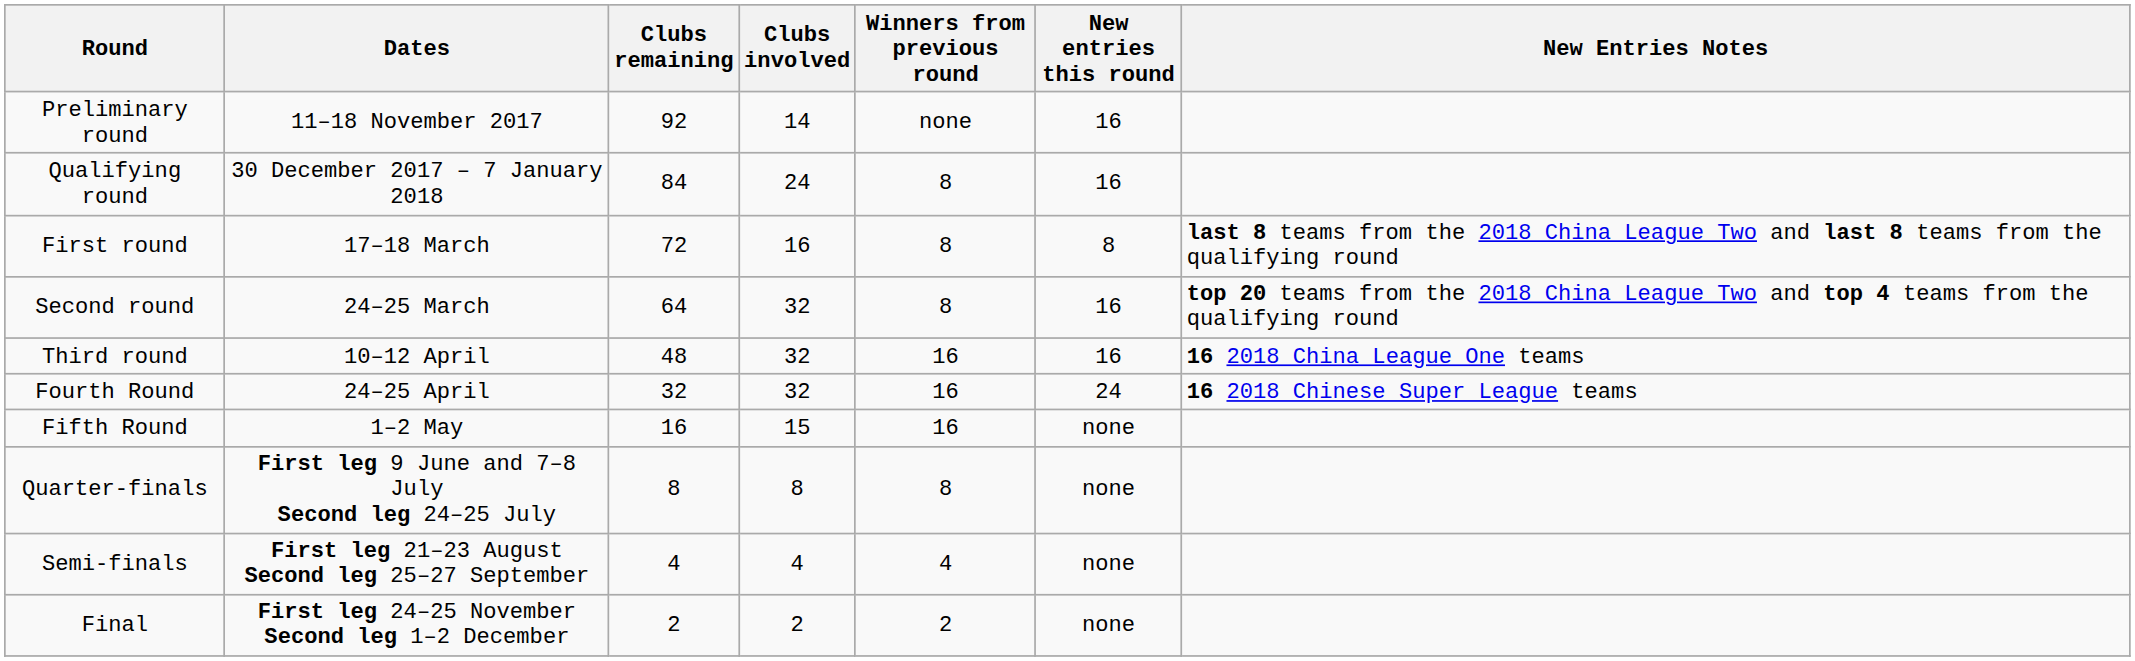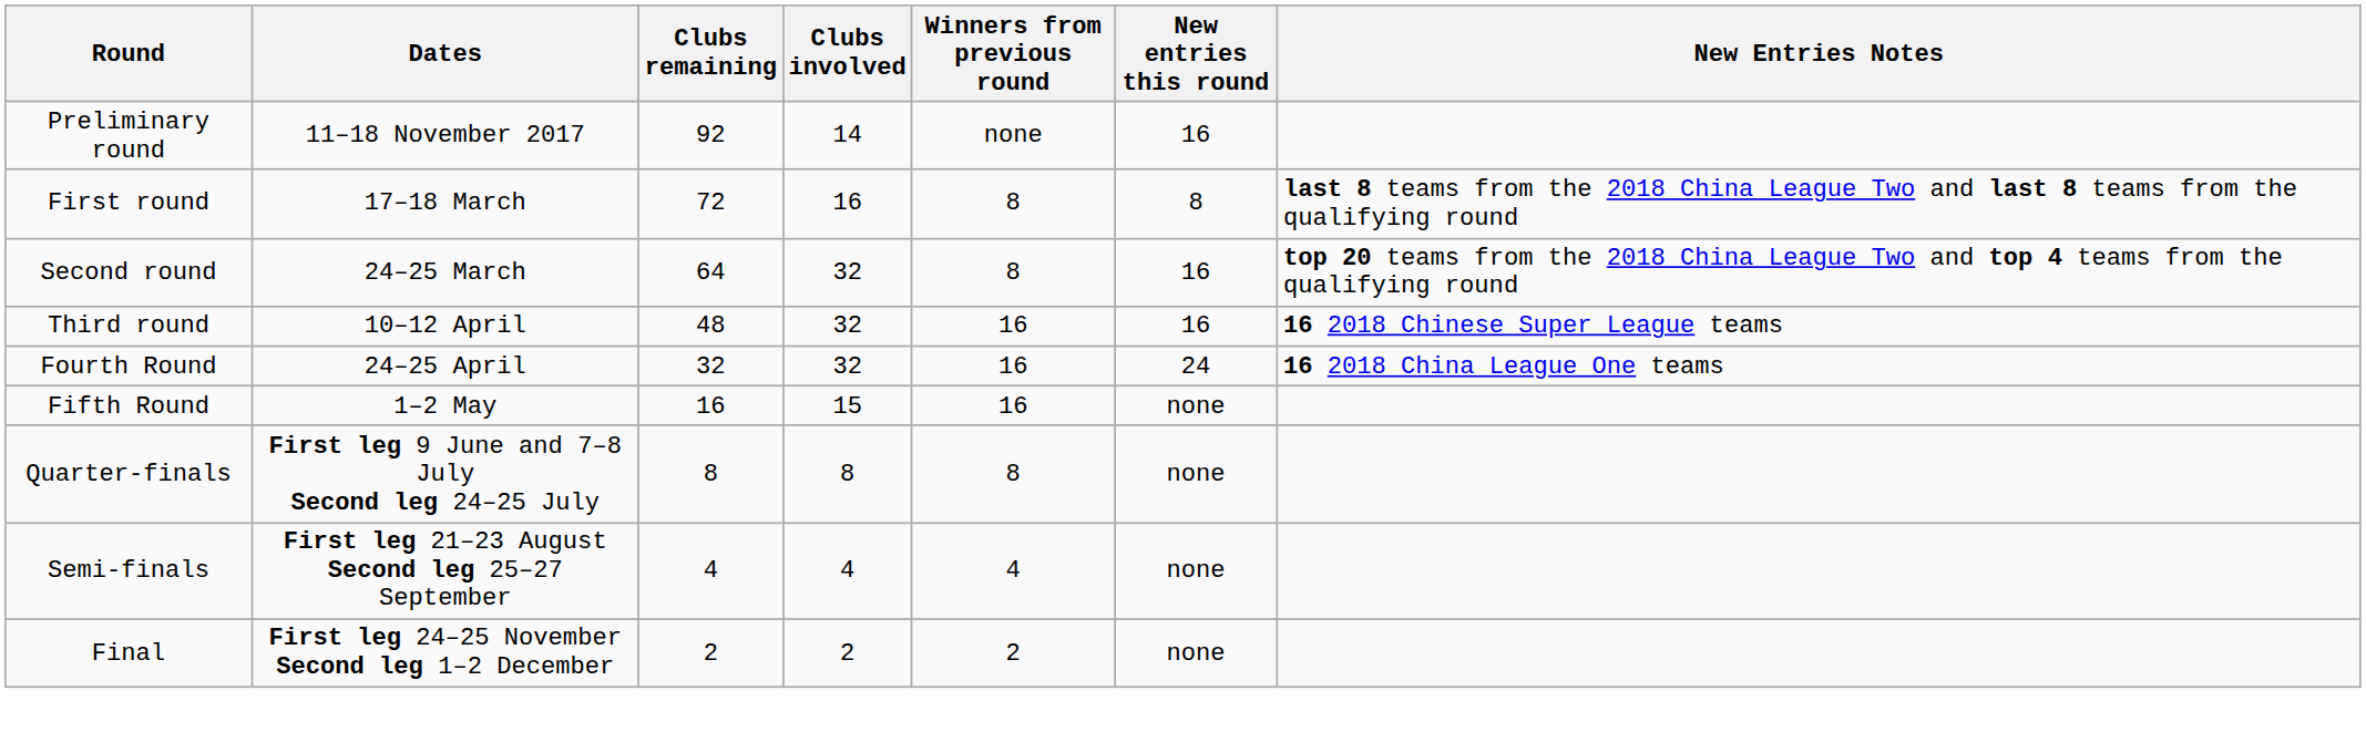- row: Qualifying round | 30 December 2017 – 7 January 2018 | 84 | 24 | 8 | 16
Third round | New Entries Notes: 16 2018 China League One teams -> 16 2018 Chinese Super League teams
Fourth Round | New Entries Notes: 16 2018 Chinese Super League teams -> 16 2018 China League One teams
